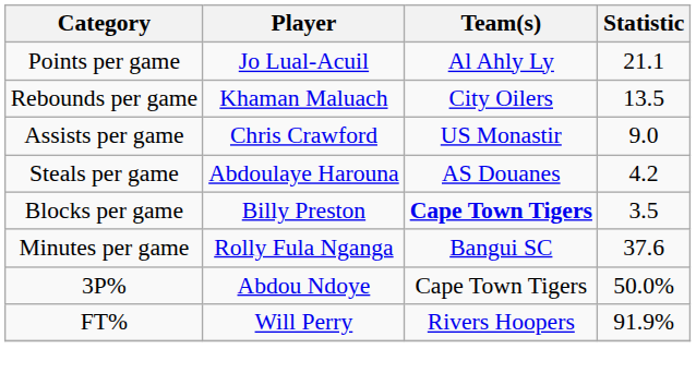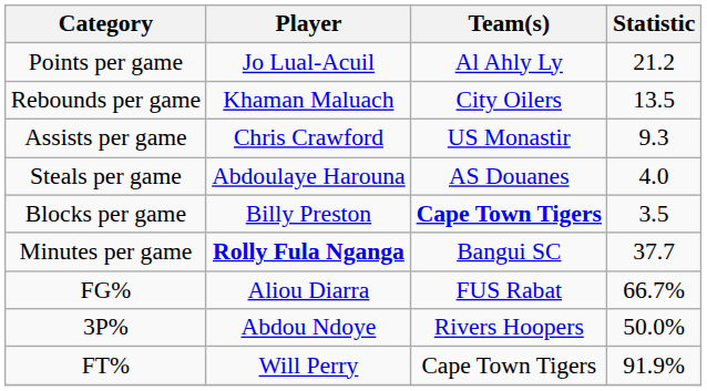Points per game | Statistic: 21.1 -> 21.2
Assists per game | Statistic: 9.0 -> 9.3
Steals per game | Statistic: 4.2 -> 4.0
Minutes per game | Player: normal -> bold
Minutes per game | Statistic: 37.6 -> 37.7
+ row: FG% | Aliou Diarra | FUS Rabat | 66.7%
3P% | Team(s): Cape Town Tigers -> Rivers Hoopers
FT% | Team(s): Rivers Hoopers -> Cape Town Tigers
